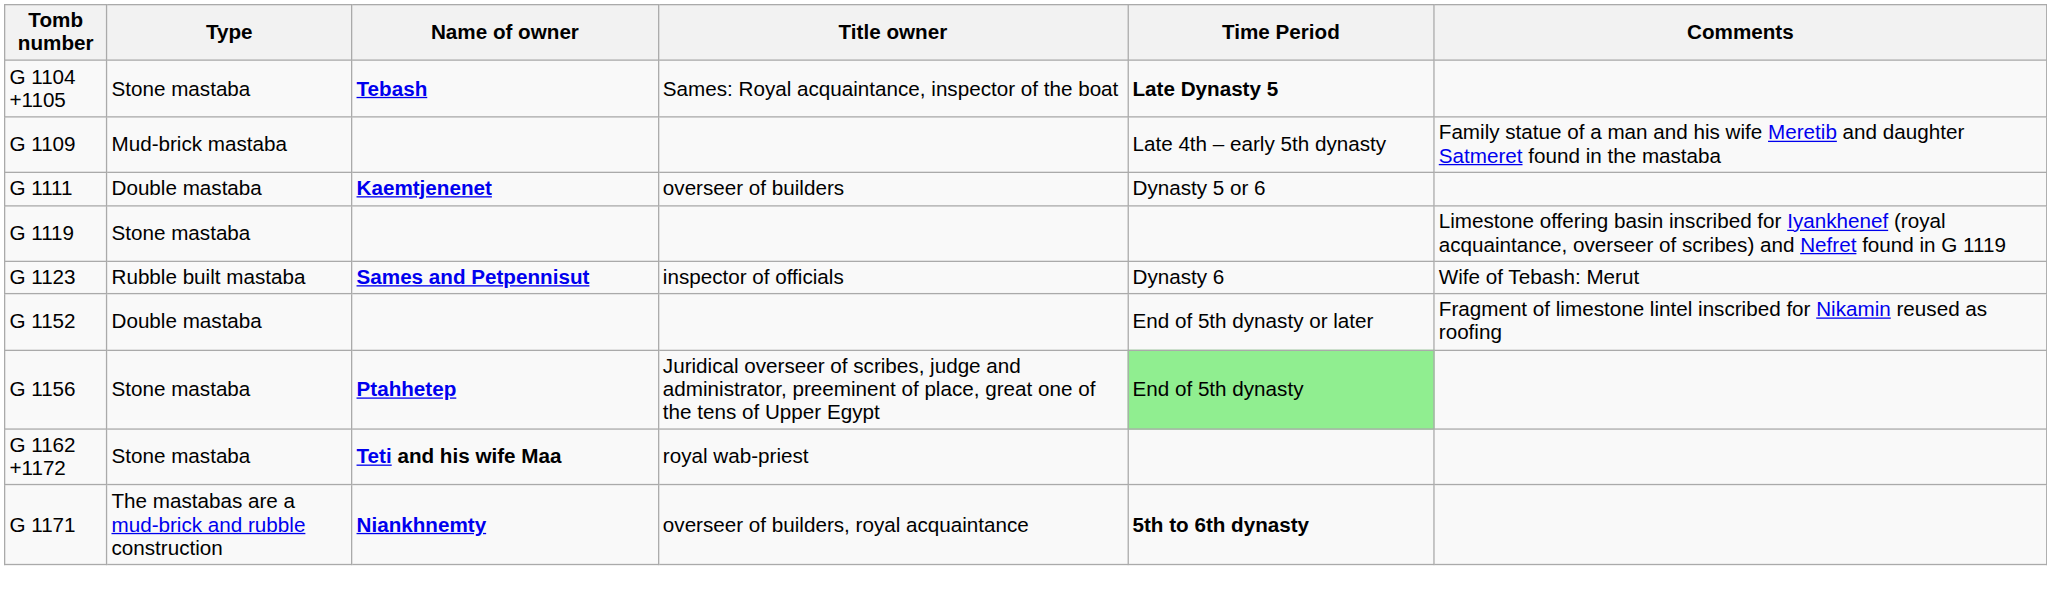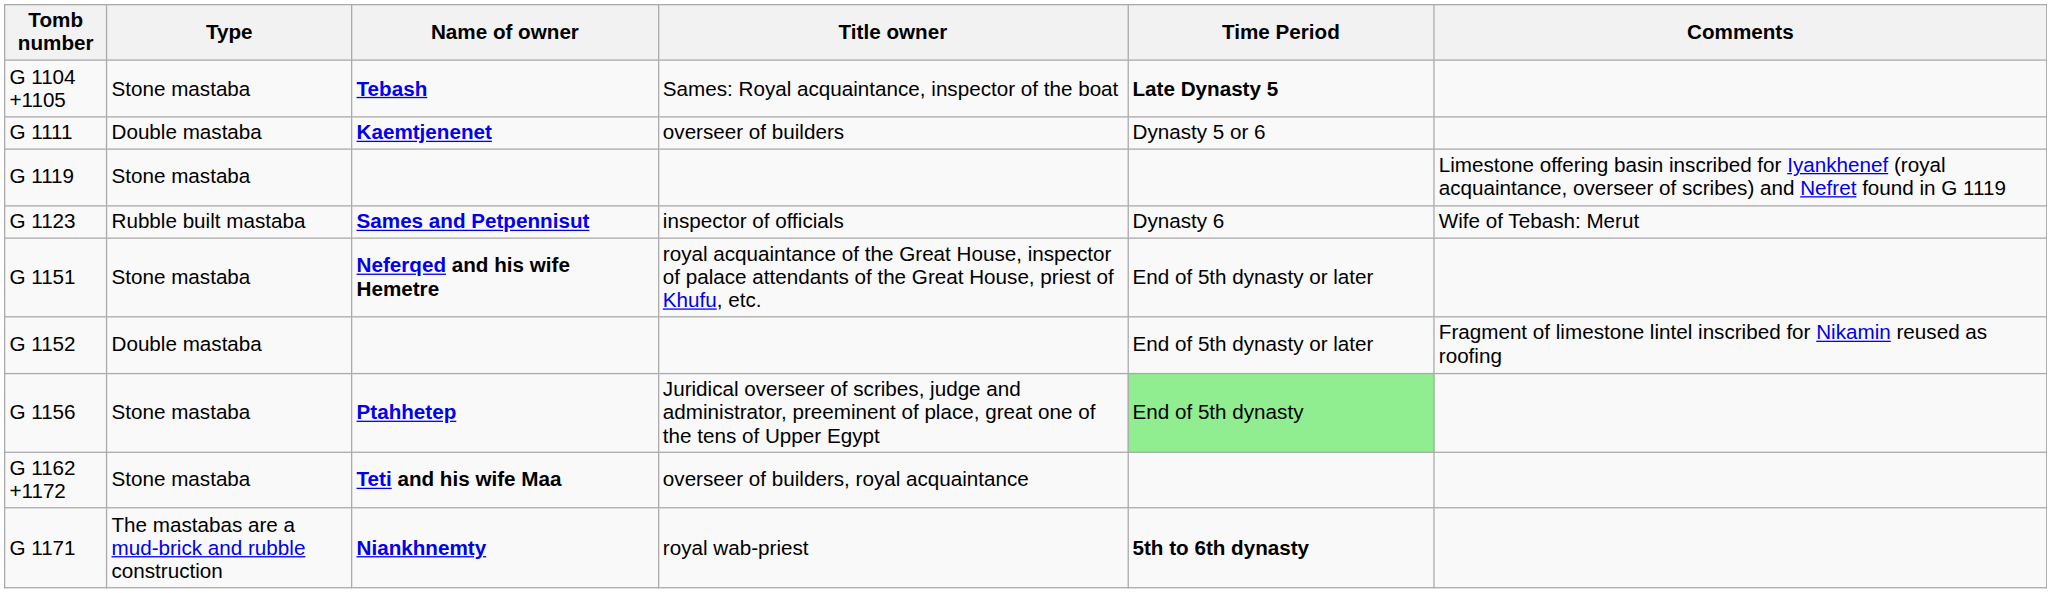- row: G 1109 | Mud-brick mastaba | Late 4th – early 5th dynasty | Family statue of a man and his wife Meretib and daughter Satmeret found in the mastaba
+ row: G 1151 | Stone mastaba | Neferqed and his wife Hemetre | royal acquaintance of the Great House, inspector of palace attendants of the Great House, priest of Khufu, etc. | End of 5th dynasty or later
G 1162 +1172 | Title owner: royal wab-priest -> overseer of builders, royal acquaintance
G 1171 | Title owner: overseer of builders, royal acquaintance -> royal wab-priest
